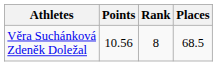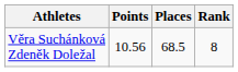columns swapped: Places <-> Rank
